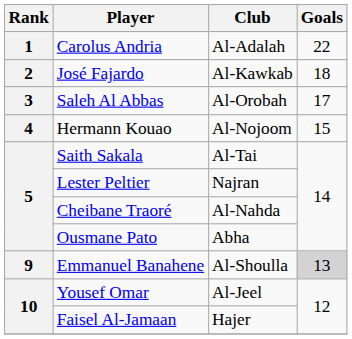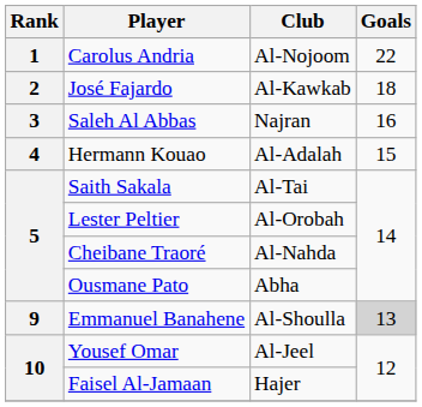Carolus Andria | Club: Al-Adalah -> Al-Nojoom
Saleh Al Abbas | Club: Al-Orobah -> Najran
Saleh Al Abbas | Goals: 17 -> 16
Hermann Kouao | Club: Al-Nojoom -> Al-Adalah
Lester Peltier | Club: Najran -> Al-Orobah
